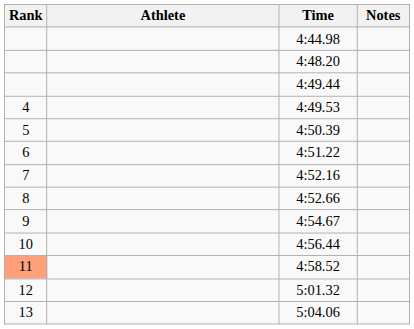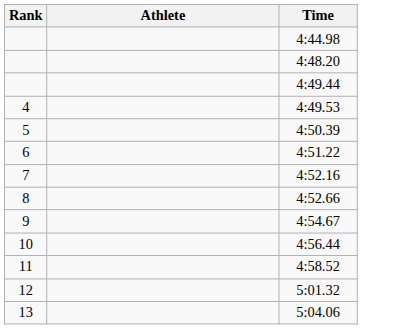- column: Notes
4:58.52 | Rank: lightsalmon background -> no background
